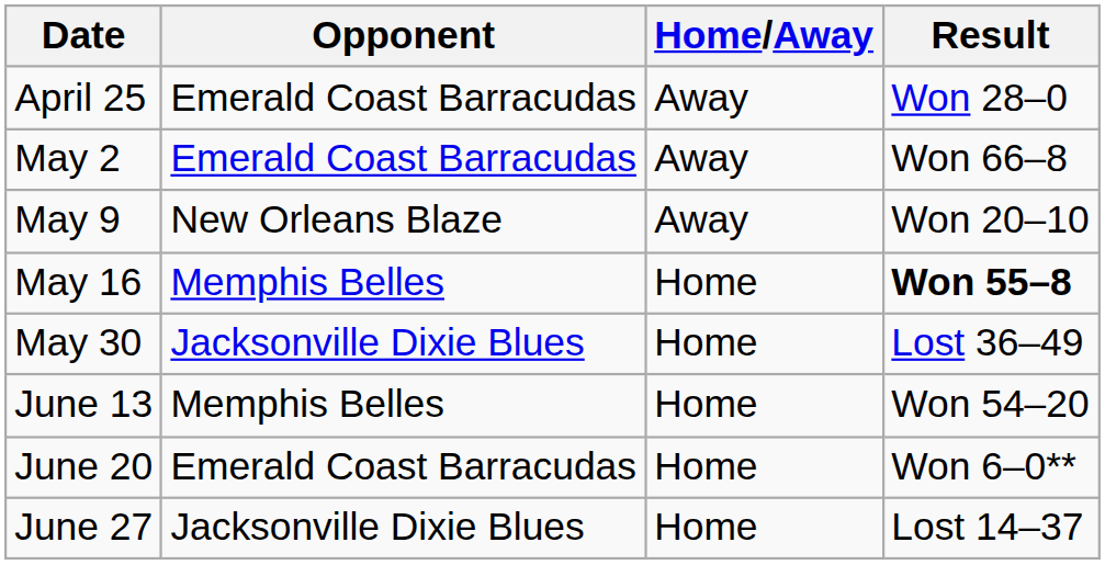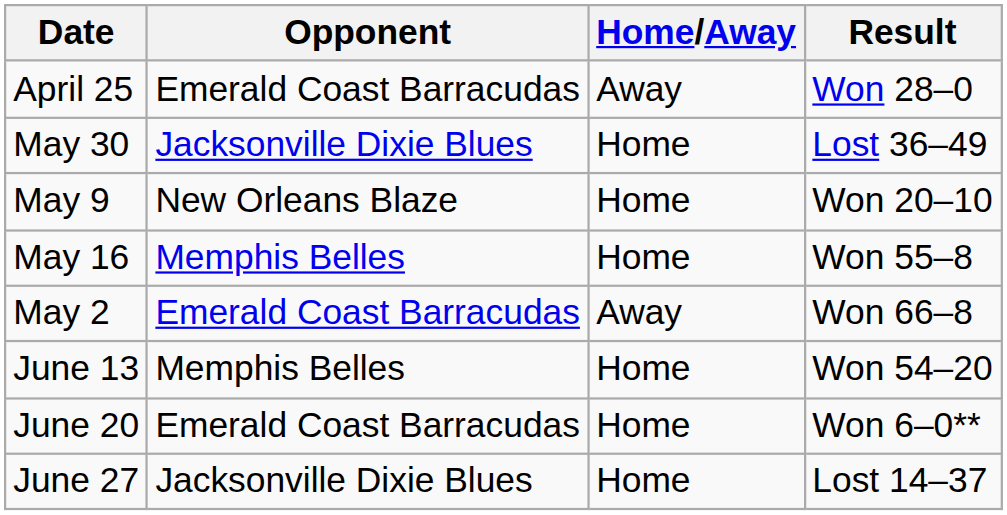rows swapped: May 2 <-> May 30
May 9 | Home/Away: Away -> Home
May 16 | Result: bold -> normal
